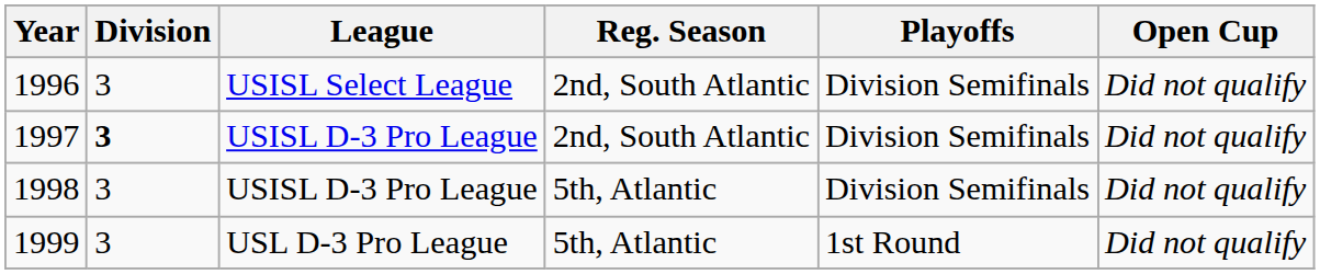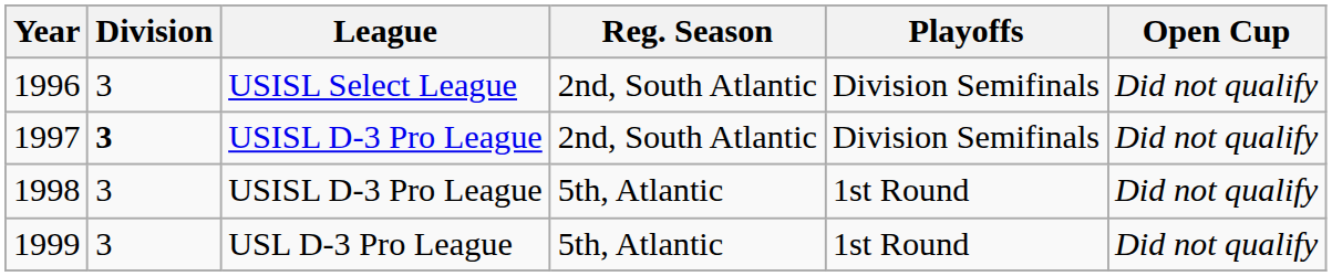1998 | Playoffs: Division Semifinals -> 1st Round
